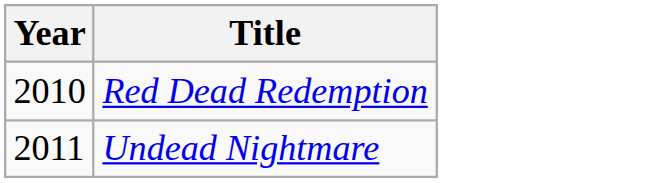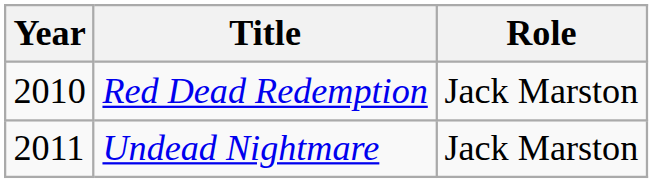+ column: Role | Jack Marston | Jack Marston
